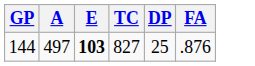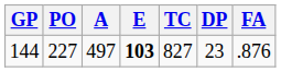+ column: PO | 227
144 | DP: 25 -> 23
